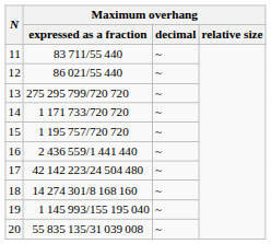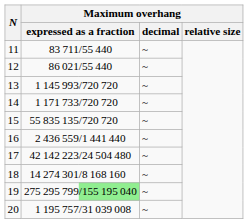13 | column 2: 275 295 799 -> 1 145 993
15 | column 2: 1 195 757 -> 55 835 135
19 | column 2: 1 145 993 -> 275 295 799
19 | column 3: no background -> lightgreen background
20 | column 2: 55 835 135 -> 1 195 757
